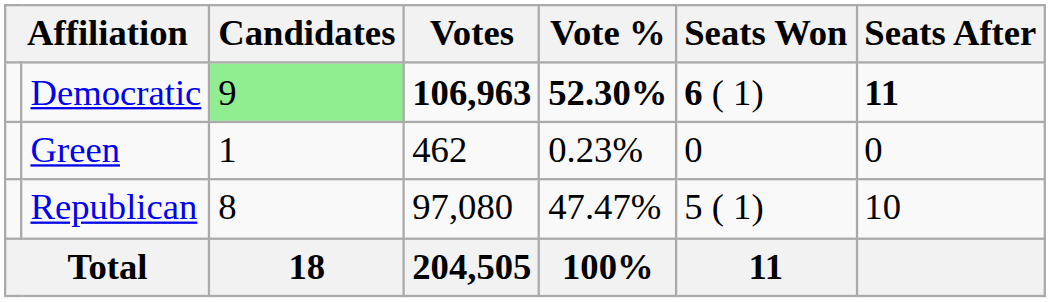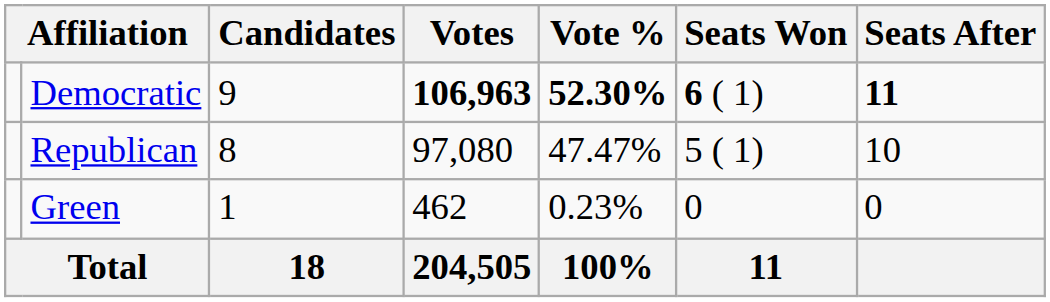Democratic | Candidates: lightgreen background -> no background
rows swapped: Republican <-> Green
